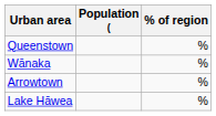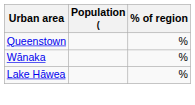- row: Arrowtown | %
